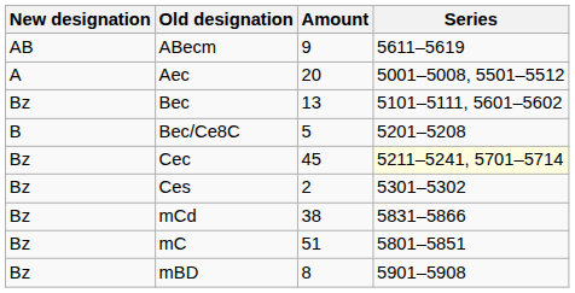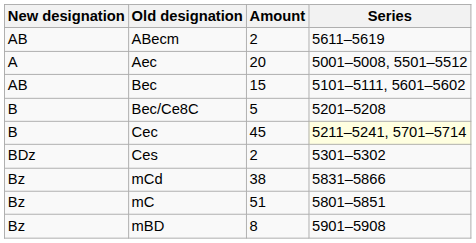ABecm | Amount: 9 -> 2
Bec | New designation: Bz -> AB
Bec | Amount: 13 -> 15
Cec | New designation: Bz -> B
Ces | New designation: Bz -> BDz
